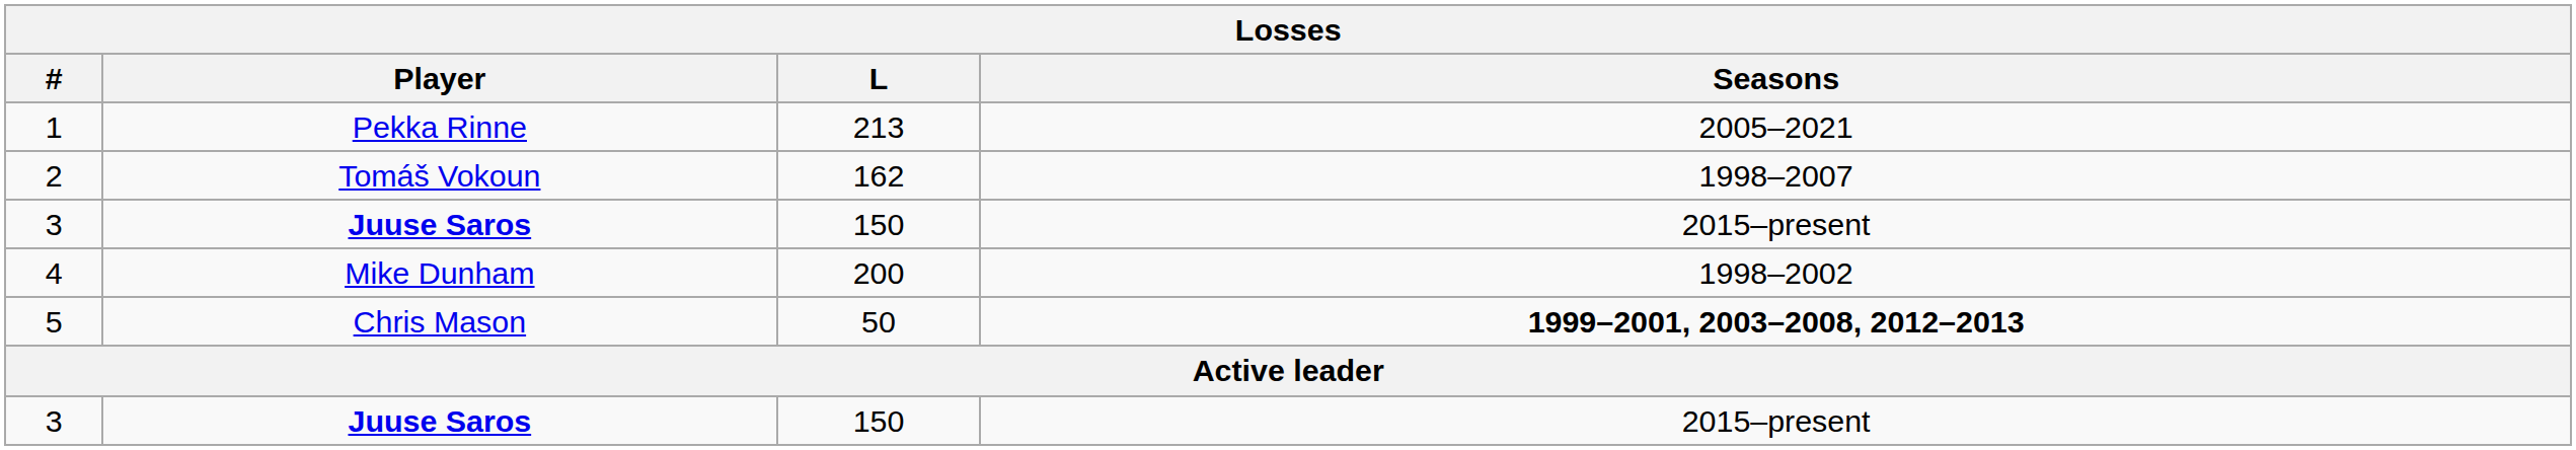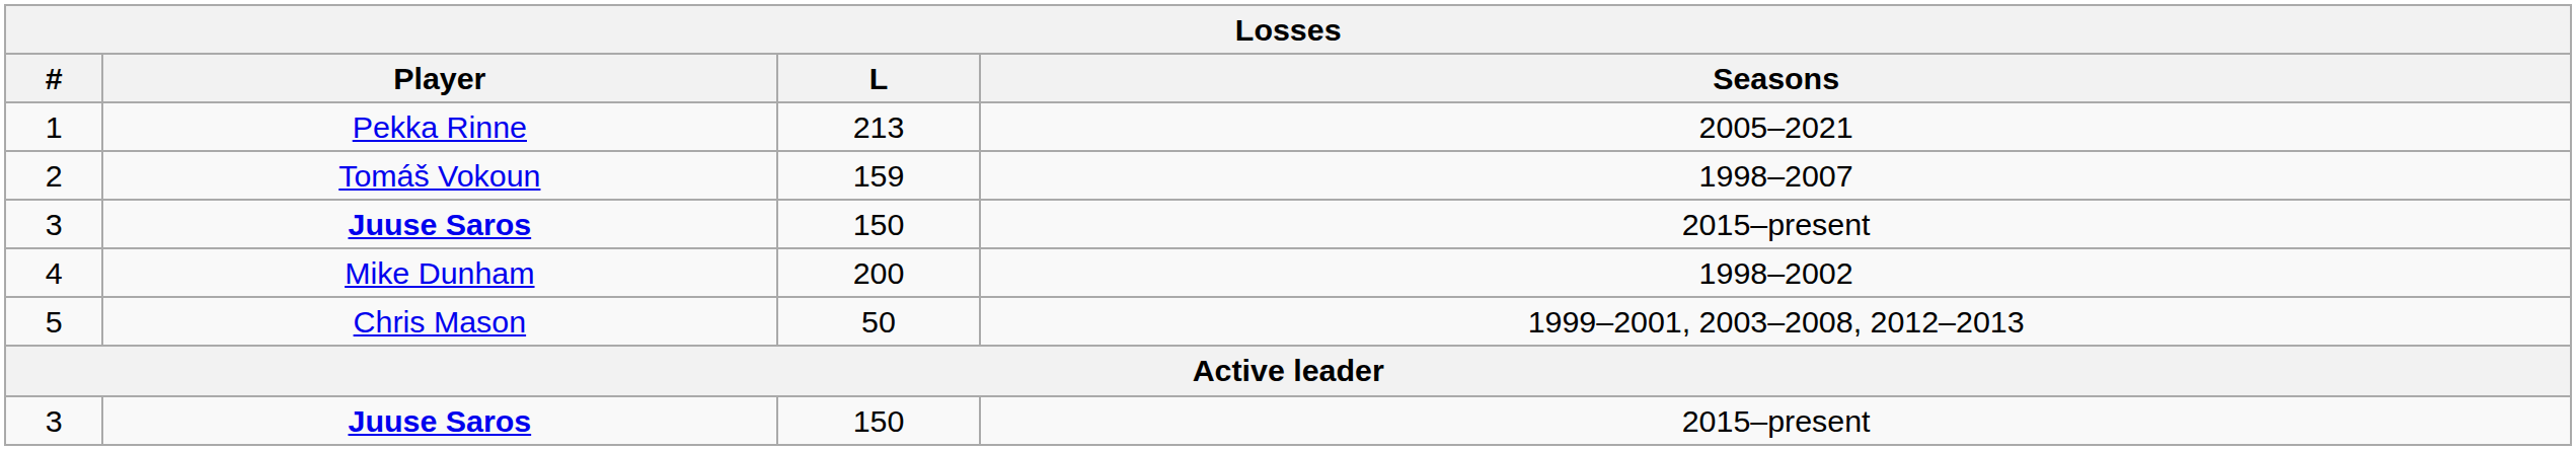2 | L: 162 -> 159
5 | Seasons: bold -> normal
